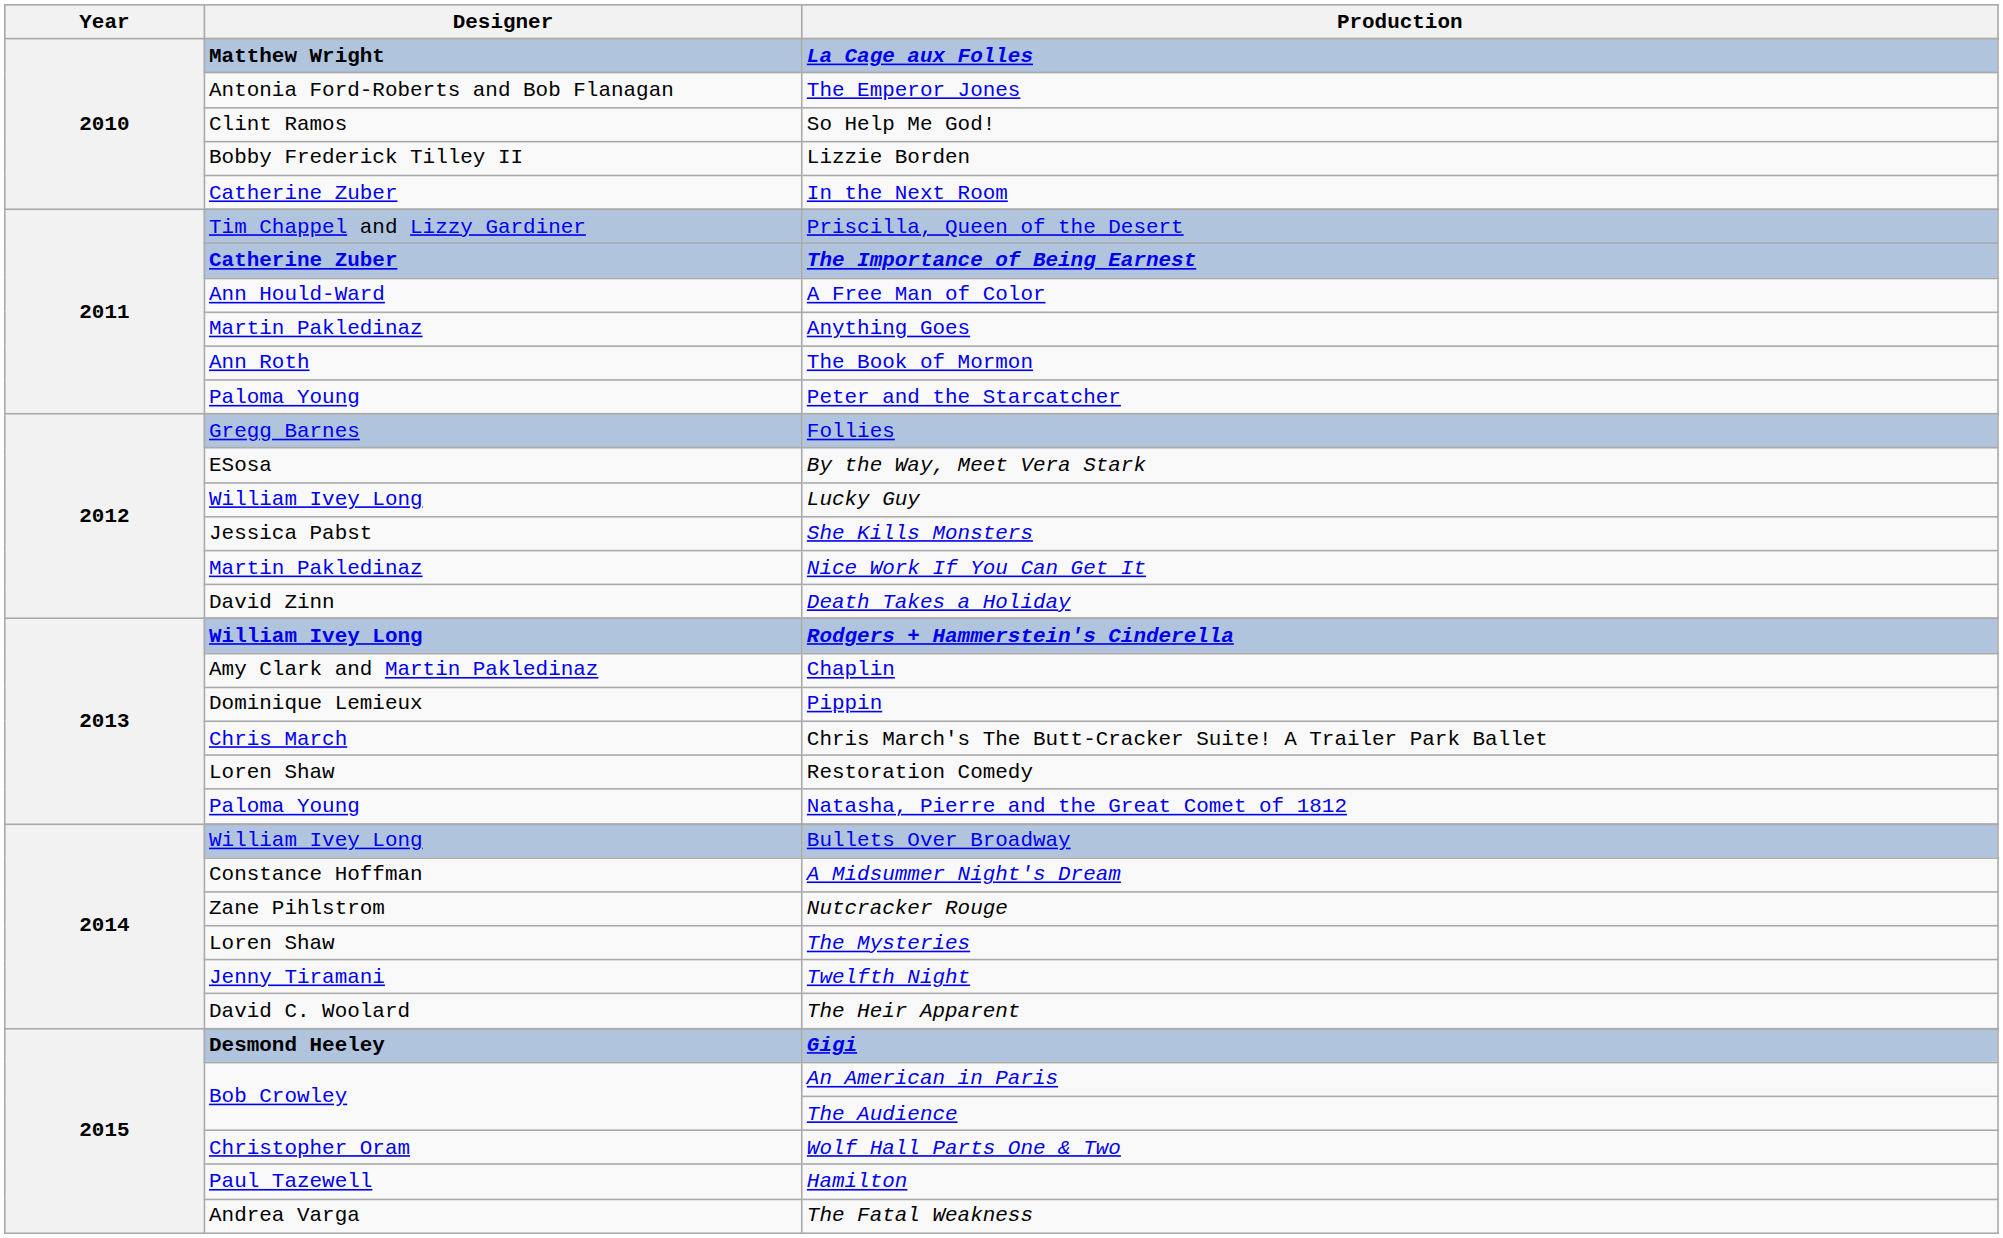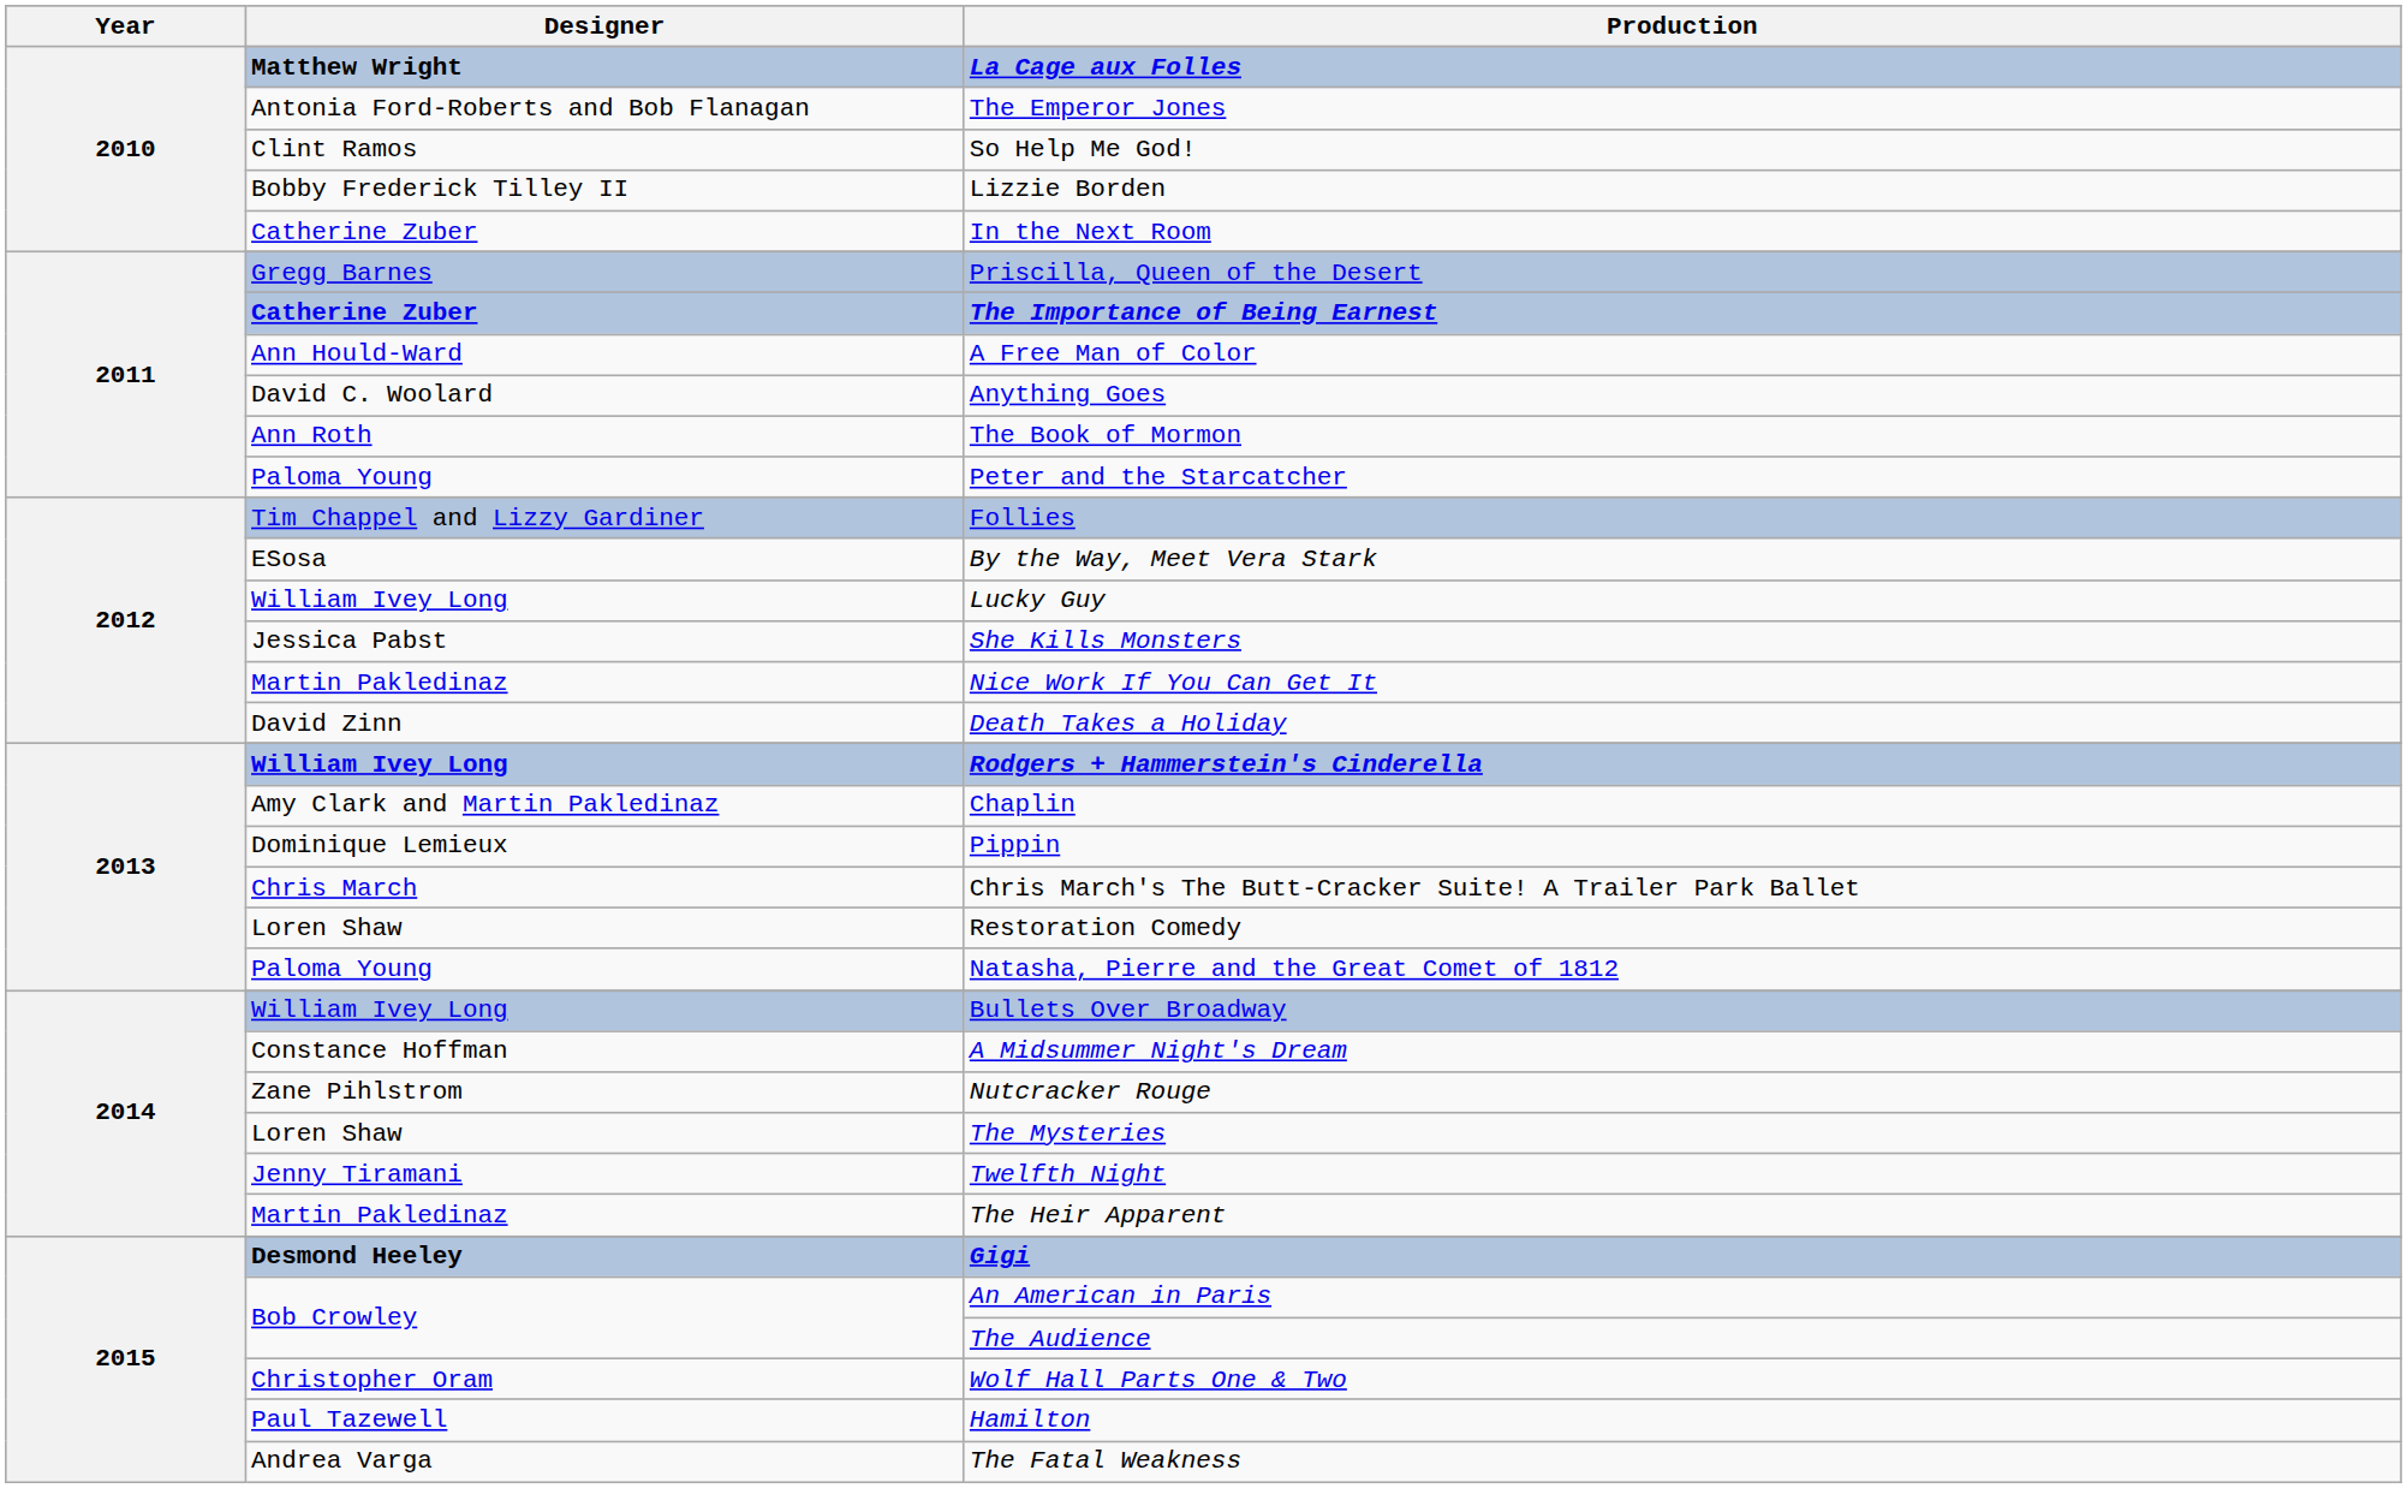Priscilla, Queen of the Desert | Designer: Tim Chappel and Lizzy Gardiner -> Gregg Barnes
Anything Goes | Designer: Martin Pakledinaz -> David C. Woolard
Follies | Designer: Gregg Barnes -> Tim Chappel and Lizzy Gardiner
The Heir Apparent | Designer: David C. Woolard -> Martin Pakledinaz
